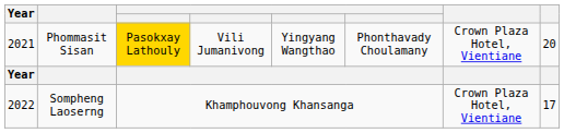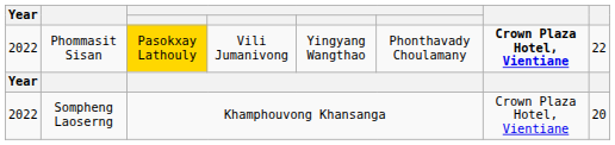Phommasit Sisan | Year: 2021 -> 2022
Phommasit Sisan | column 7: normal -> bold
Phommasit Sisan | column 8: 20 -> 22
Sompheng Laoserng | column 8: 17 -> 20
